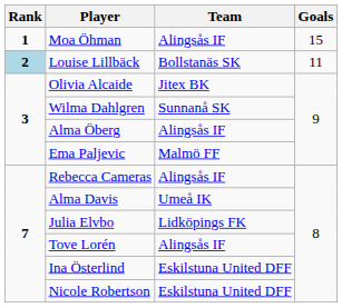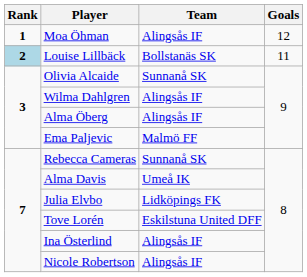Moa Öhman | Goals: 15 -> 12
Olivia Alcaide | Team: Jitex BK -> Sunnanå SK
Wilma Dahlgren | Team: Sunnanå SK -> Alingsås IF
Rebecca Cameras | Team: Alingsås IF -> Sunnanå SK
Tove Lorén | Team: Alingsås IF -> Eskilstuna United DFF
Ina Österlind | Team: Eskilstuna United DFF -> Alingsås IF
Nicole Robertson | Team: Eskilstuna United DFF -> Alingsås IF
